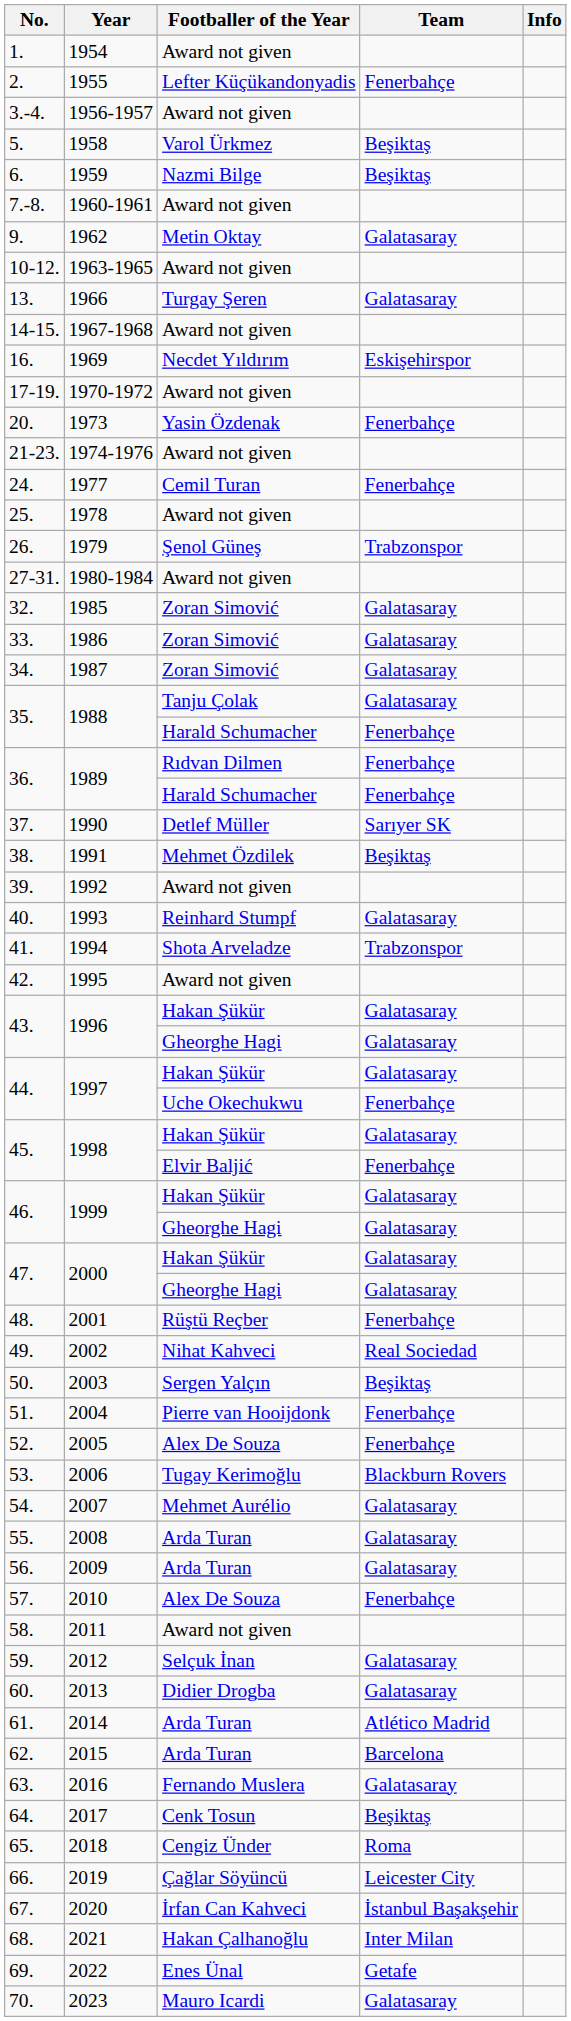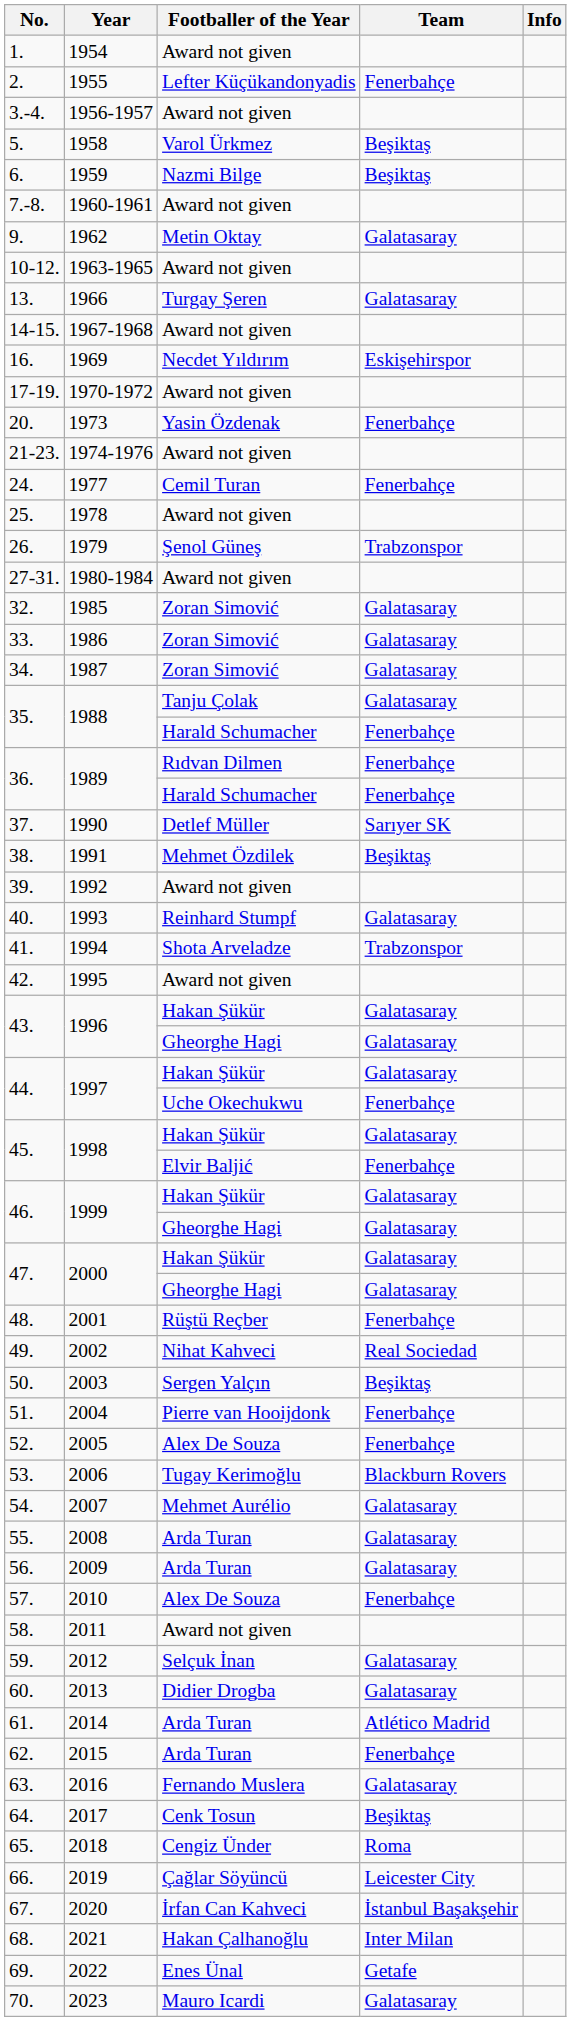62. | Team: Barcelona -> Fenerbahçe
